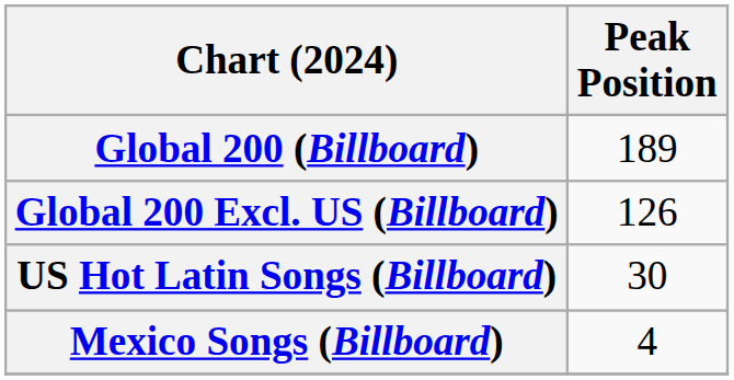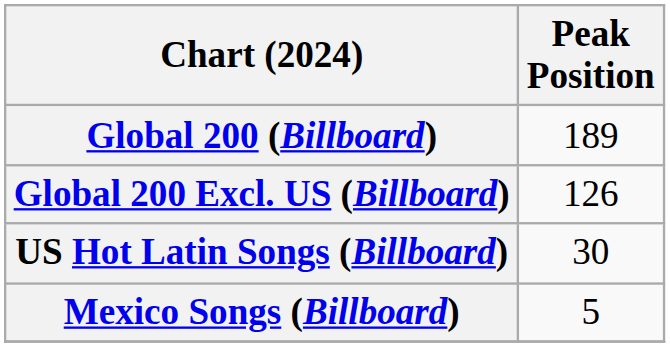Mexico Songs (Billboard) | Peak Position: 4 -> 5
